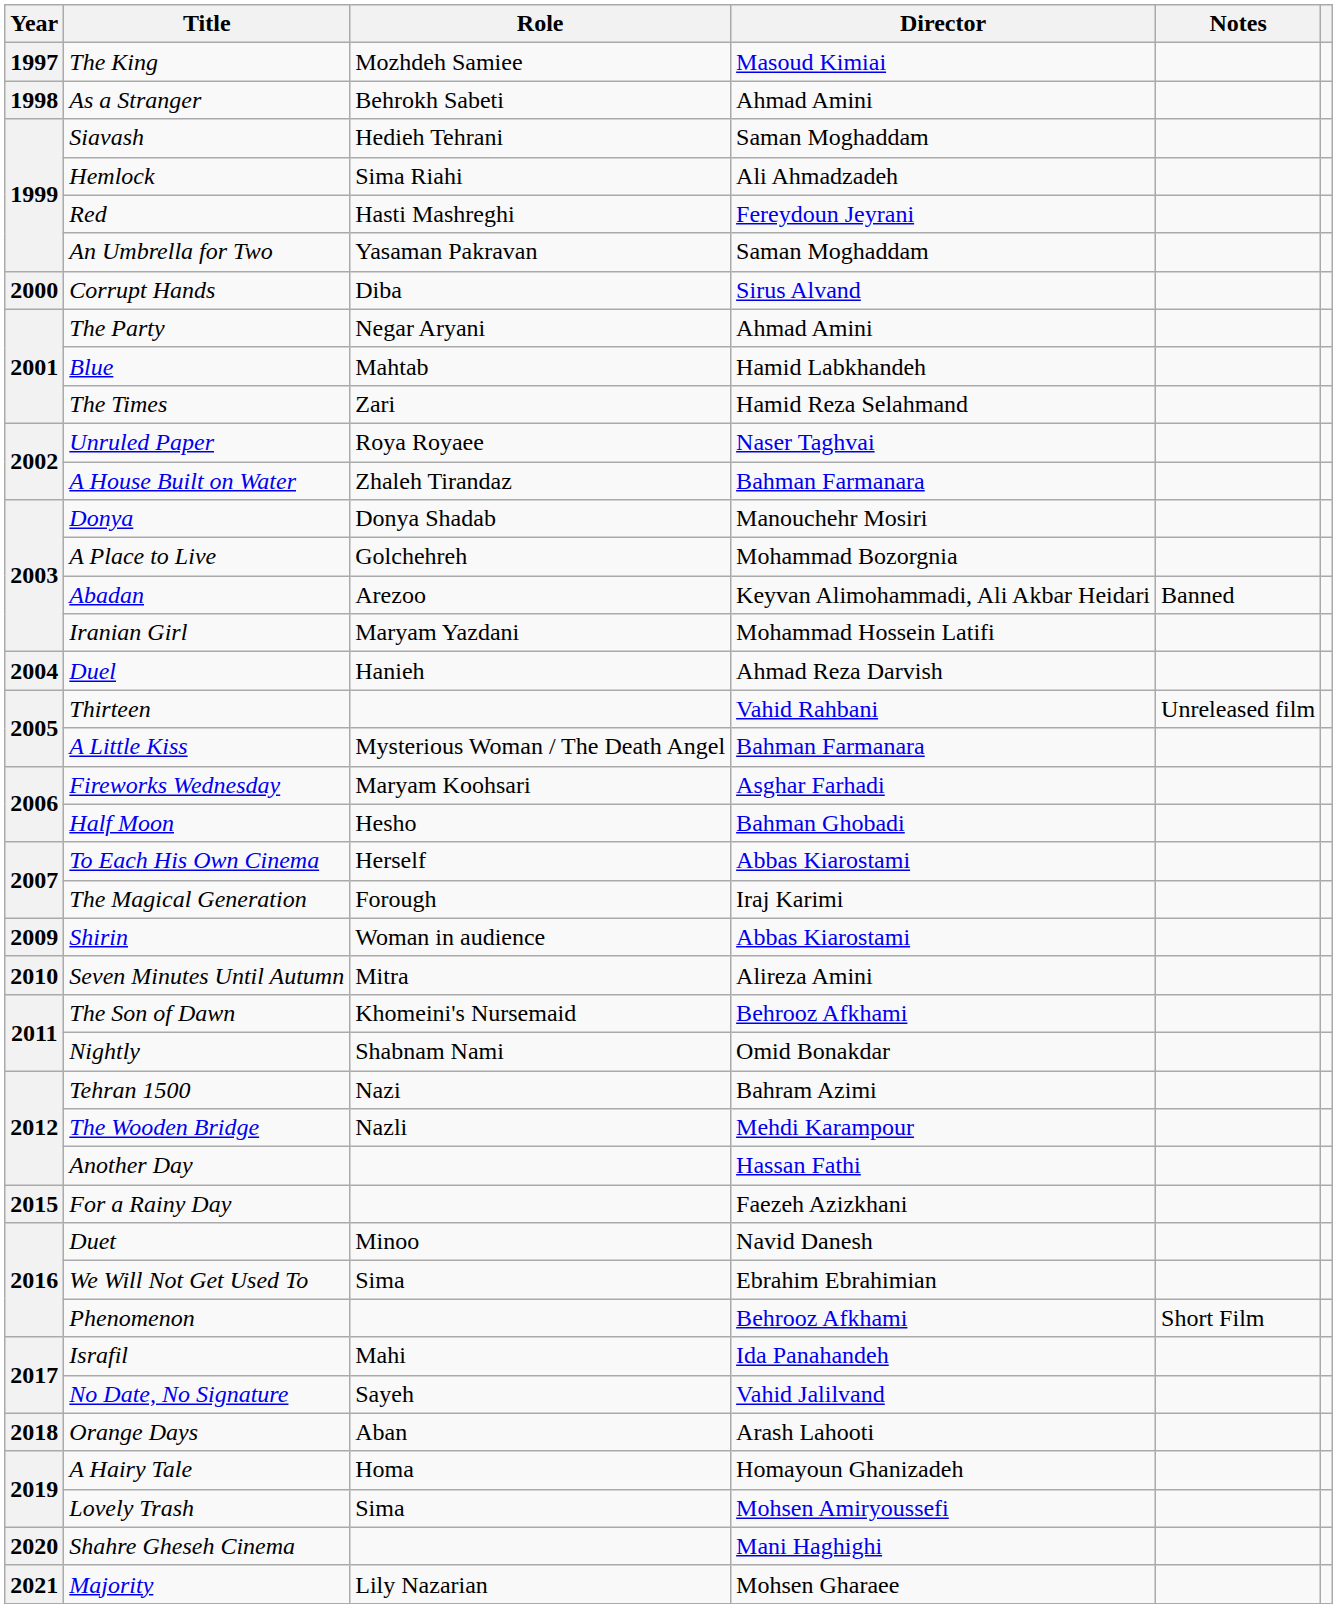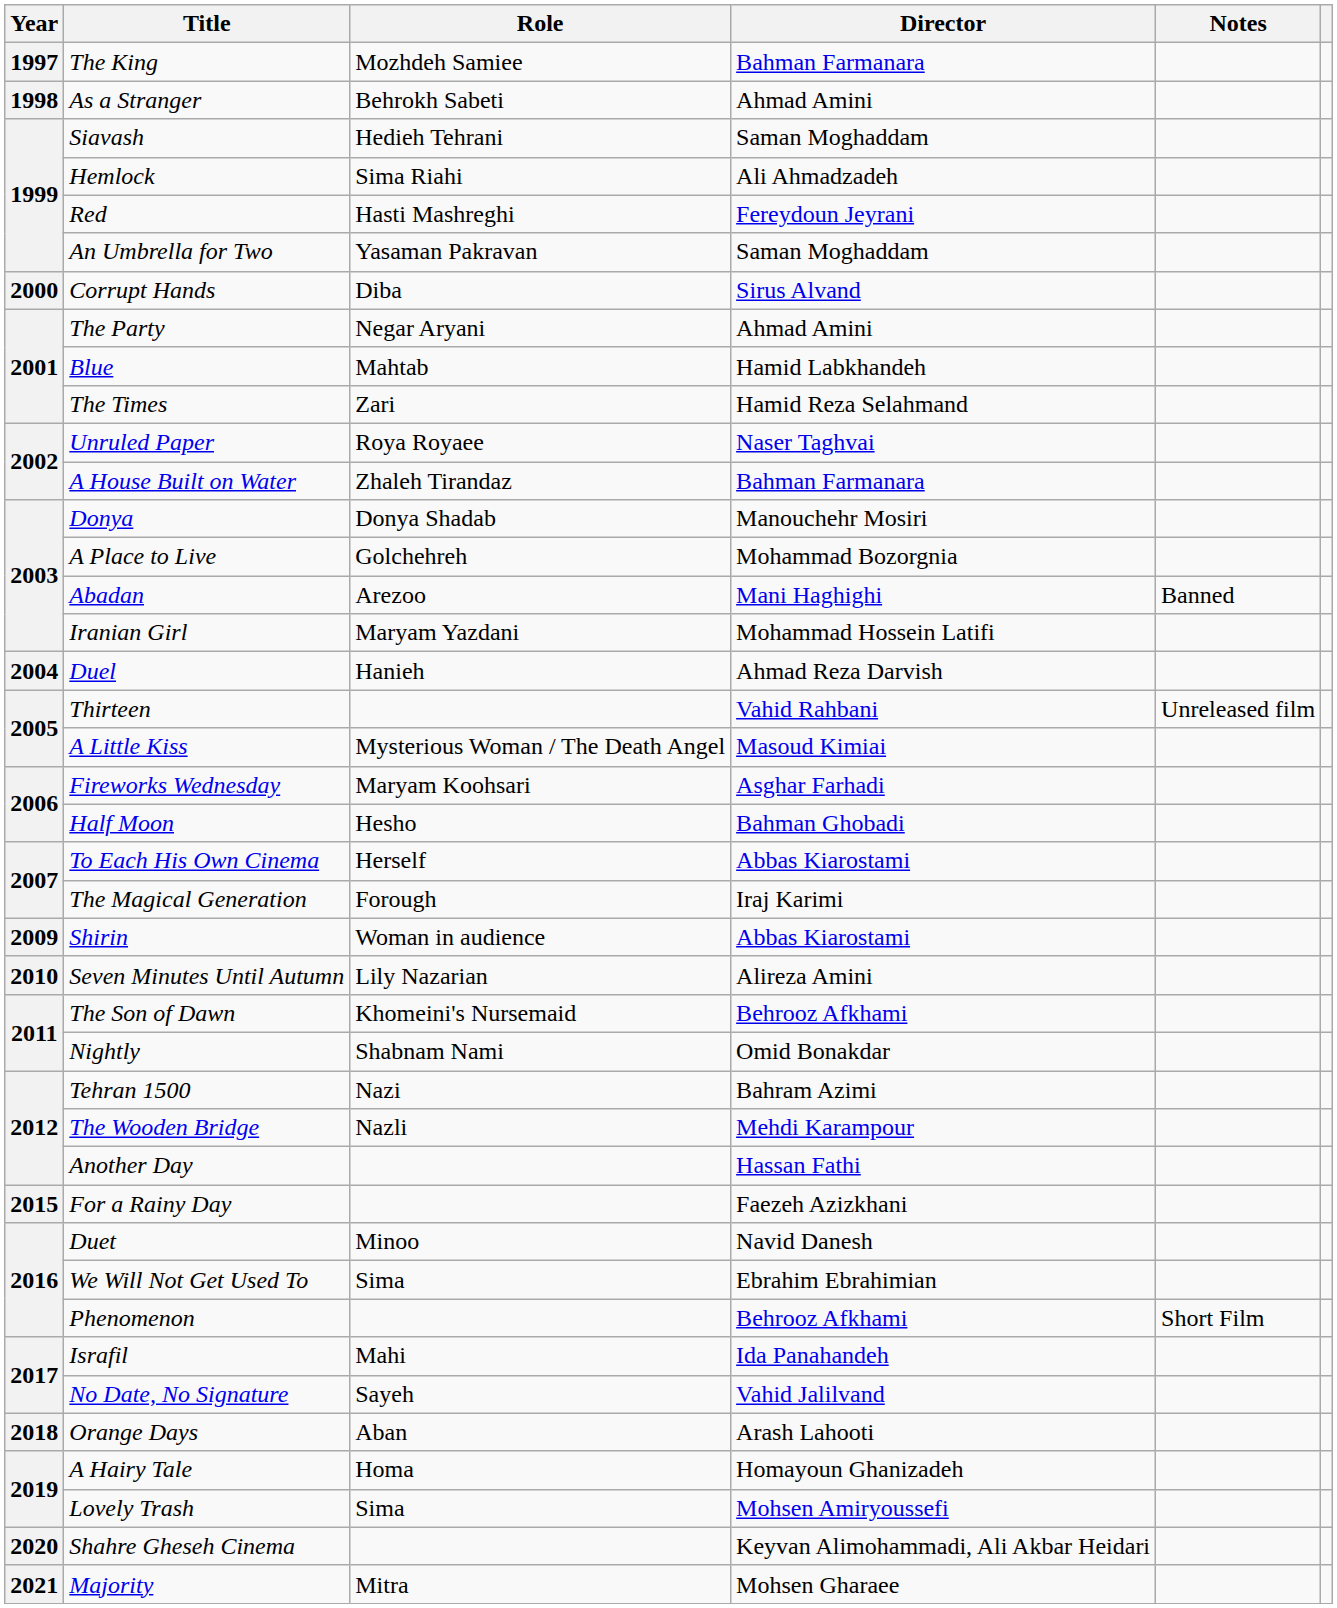The King | Director: Masoud Kimiai -> Bahman Farmanara
Abadan | Director: Keyvan Alimohammadi, Ali Akbar Heidari -> Mani Haghighi
A Little Kiss | Director: Bahman Farmanara -> Masoud Kimiai
Seven Minutes Until Autumn | Role: Mitra -> Lily Nazarian
Shahre Gheseh Cinema | Director: Mani Haghighi -> Keyvan Alimohammadi, Ali Akbar Heidari
Majority | Role: Lily Nazarian -> Mitra
